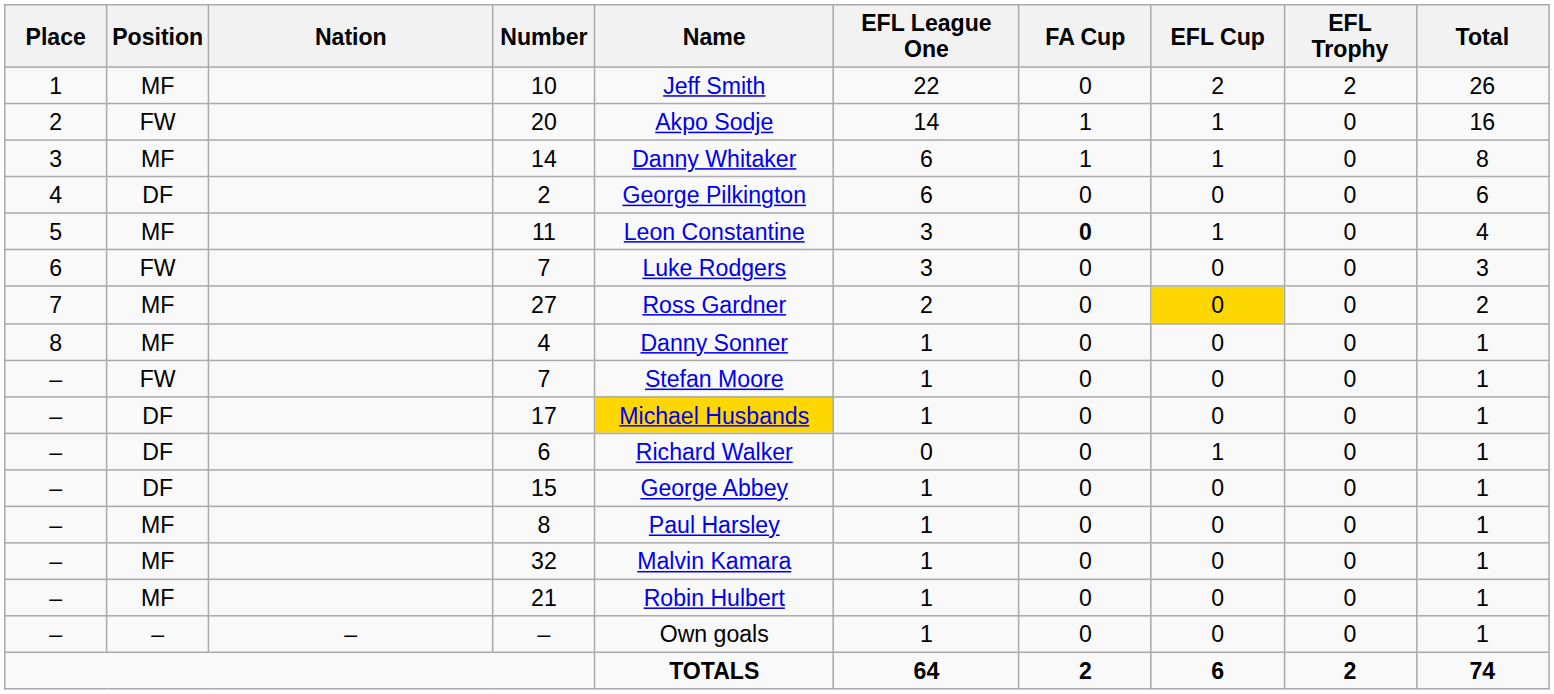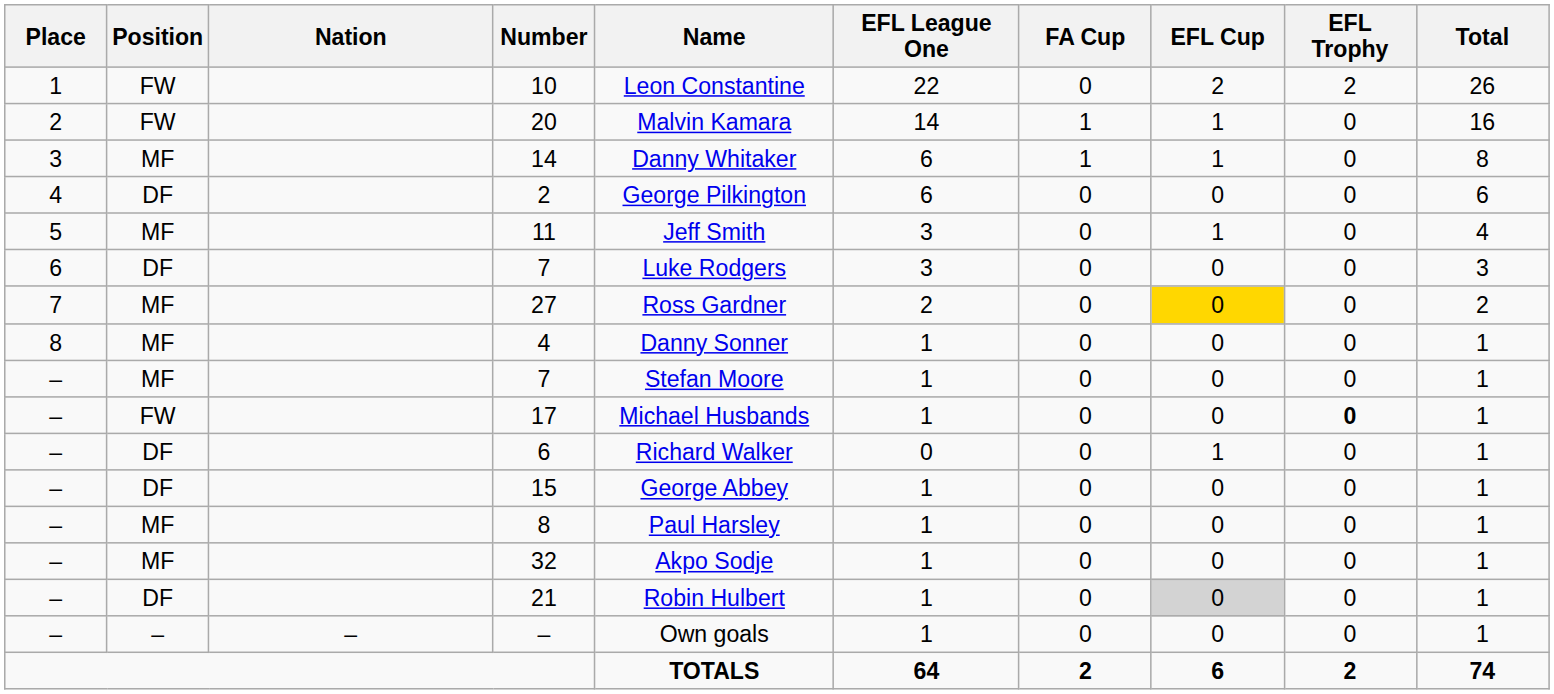10 | Position: MF -> FW
10 | Name: Jeff Smith -> Leon Constantine
20 | Name: Akpo Sodje -> Malvin Kamara
11 | Name: Leon Constantine -> Jeff Smith
11 | FA Cup: bold -> normal
6 / 7 | Position: FW -> DF
– / 7 | Position: FW -> MF
17 | Position: DF -> FW
17 | Name: gold background -> no background
17 | EFL Trophy: normal -> bold
32 | Name: Malvin Kamara -> Akpo Sodje
21 | Position: MF -> DF
21 | EFL Cup: no background -> lightgrey background
